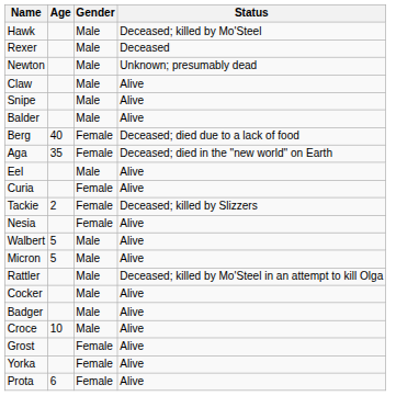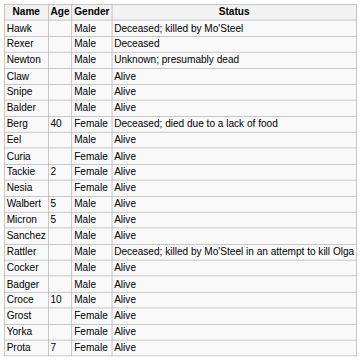- row: Aga | 35 | Female | Deceased; died in the "new world" on Earth
Tackie | Status: Deceased; killed by Slizzers -> Alive
+ row: Sanchez | Male | Alive
Prota | Age: 6 -> 7
